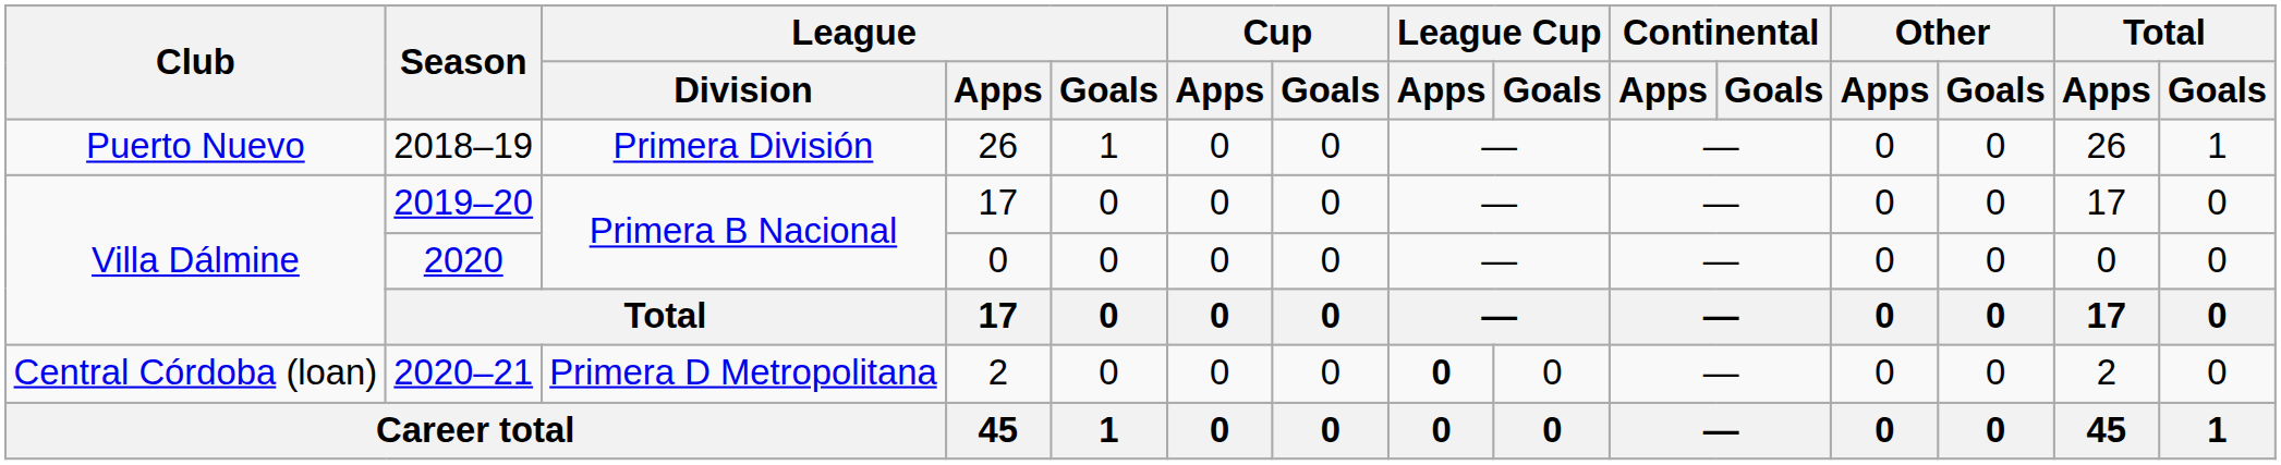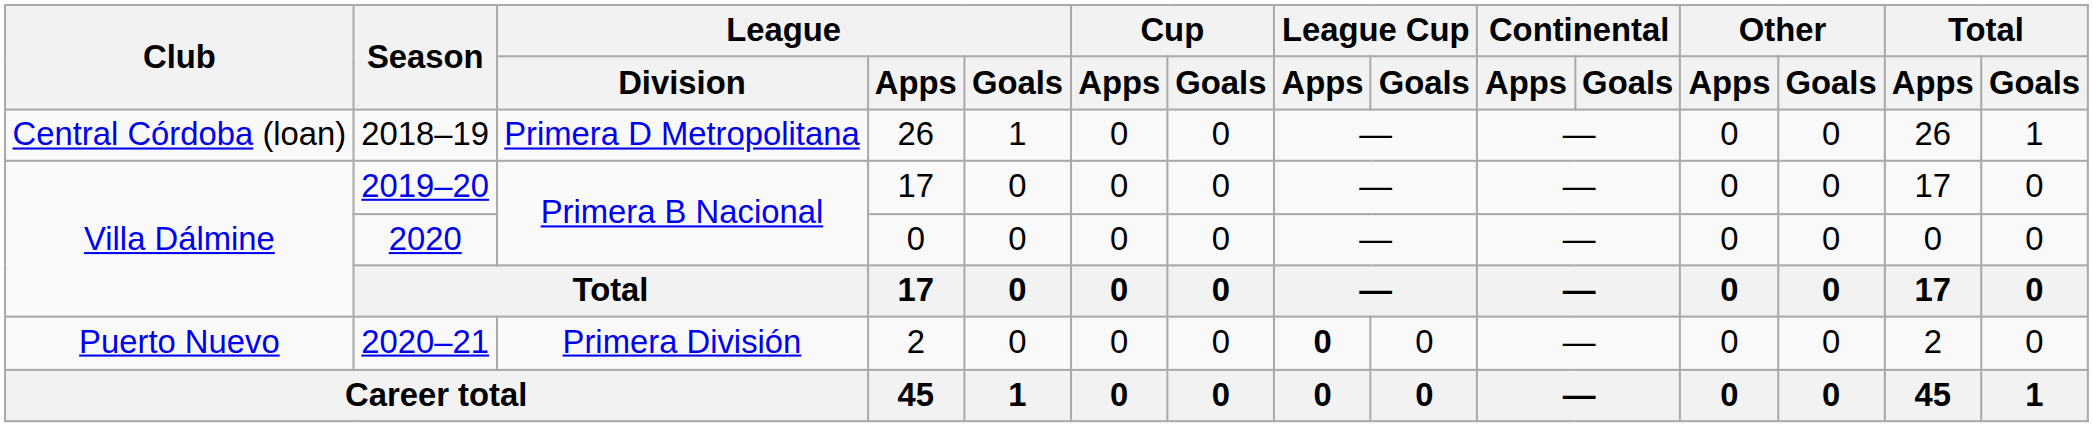2018–19 | Club: Puerto Nuevo -> Central Córdoba (loan)
2018–19 | League / Division: Primera División -> Primera D Metropolitana
2020–21 | Club: Central Córdoba (loan) -> Puerto Nuevo
2020–21 | League / Division: Primera D Metropolitana -> Primera División
